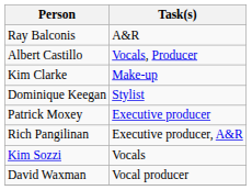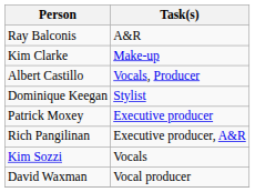rows swapped: Albert Castillo <-> Kim Clarke
